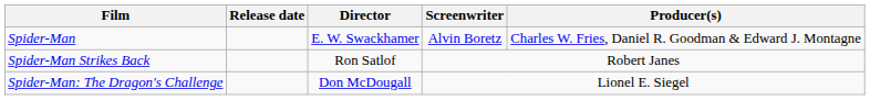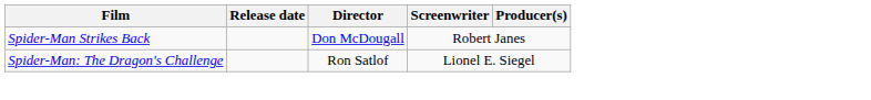- row: Spider-Man | E. W. Swackhamer | Alvin Boretz | Charles W. Fries, Daniel R. Goodman & Edward J. Montagne
Spider-Man Strikes Back | Director: Ron Satlof -> Don McDougall
Spider-Man: The Dragon's Challenge | Director: Don McDougall -> Ron Satlof
